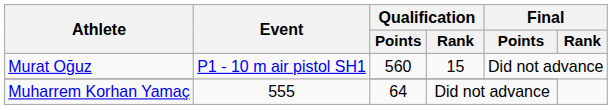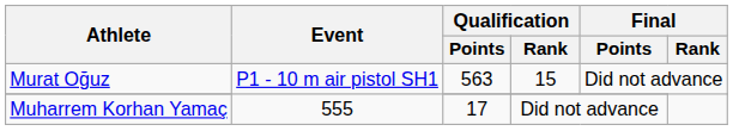Murat Oğuz | Qualification / Points: 560 -> 563
Muharrem Korhan Yamaç | Qualification / Points: 64 -> 17
